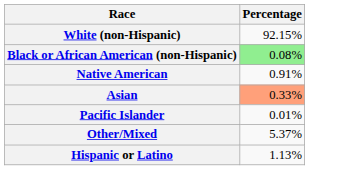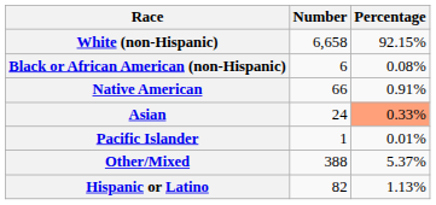+ column: Number | 6,658 | 6 | 66 | 24 | 1 | 388 | 82
Black or African American (non-Hispanic) | Percentage: lightgreen background -> no background
